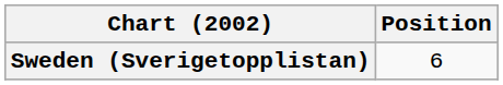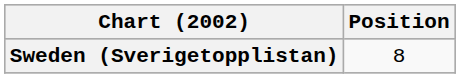Sweden (Sverigetopplistan) | Position: 6 -> 8
